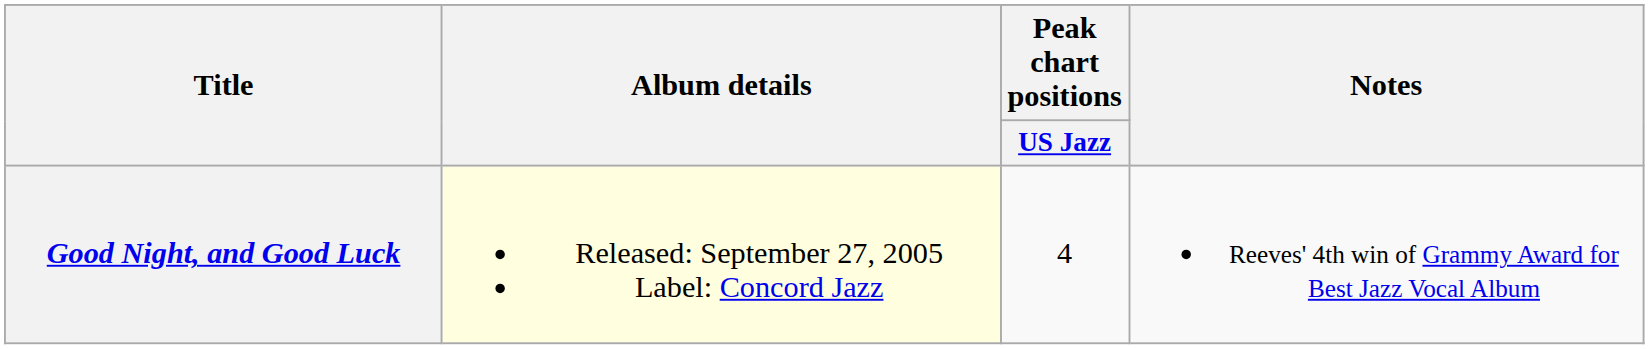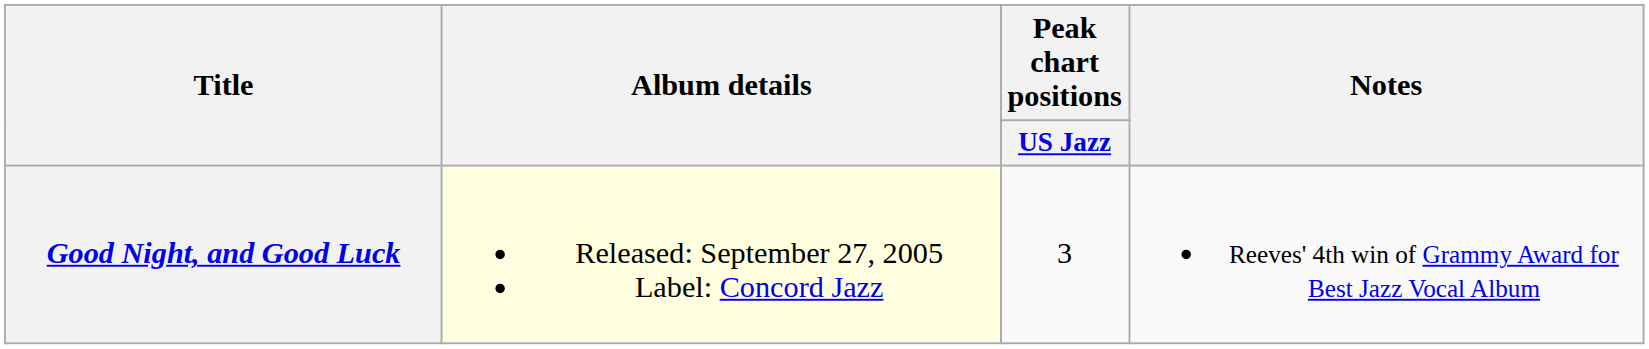Good Night, and Good Luck | Peak chart positions / US Jazz: 4 -> 3
